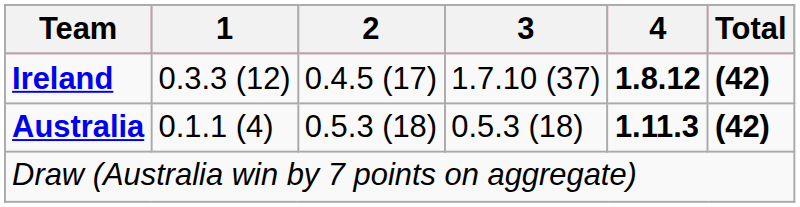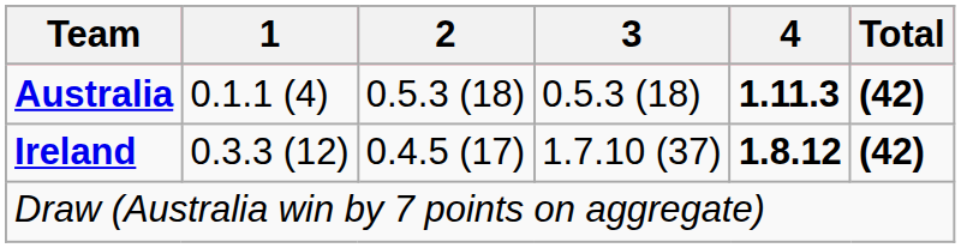rows swapped: Ireland <-> Australia
